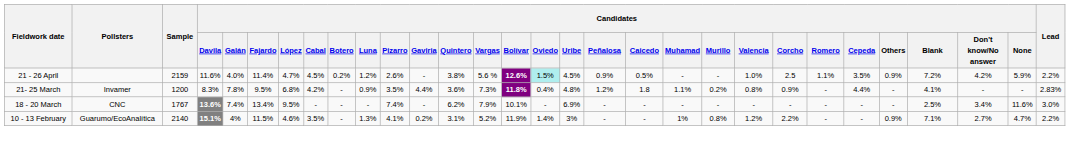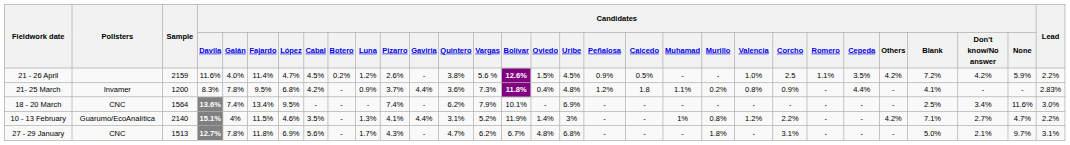21 - 26 April | Candidates / Oviedo: paleturquoise background -> no background
21 - 26 April | Candidates / Others: 0.9% -> 4.2%
21- 25 March | Candidates / Pizarro: 3.5% -> 3.7%
18 - 20 March | Sample: 1767 -> 1564
10 - 13 February | Candidates / Gaviria: 0.2% -> 4.4%
10 - 13 February | Candidates / Others: 0.9% -> 4.2%
+ row: 27 - 29 January | CNC | 1513 | 12.7% | 7.8% | 11.8% | 6.9% | 5.6% | - | 1.7% | 4.3% | - | 4.7% | 6.2% | 6.7% | 4.8% | 6.8% | - | - | - | 1.8% | - | 3.1% | - | - | - | 5.0% | 2.1% | 9.7% | 3.1%
